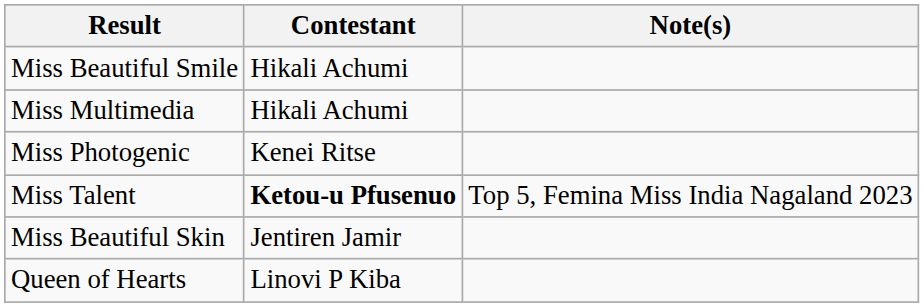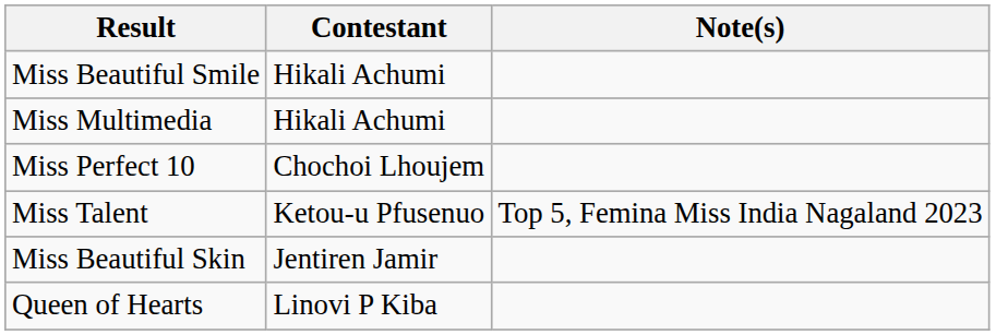+ row: Miss Perfect 10 | Chochoi Lhoujem
- row: Miss Photogenic | Kenei Ritse
Miss Talent | Contestant: bold -> normal
